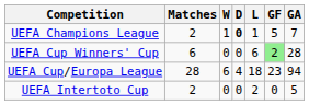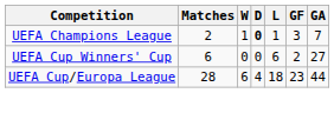UEFA Champions League | GF: 5 -> 3
UEFA Cup Winners' Cup | GF: lightgreen background -> no background
UEFA Cup Winners' Cup | GA: 28 -> 27
UEFA Cup/Europa League | GA: 94 -> 44
- row: UEFA Intertoto Cup | 2 | 0 | 0 | 2 | 0 | 5
